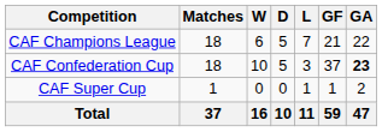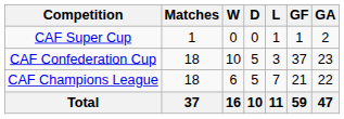rows swapped: CAF Champions League <-> CAF Super Cup
CAF Confederation Cup | GA: bold -> normal
